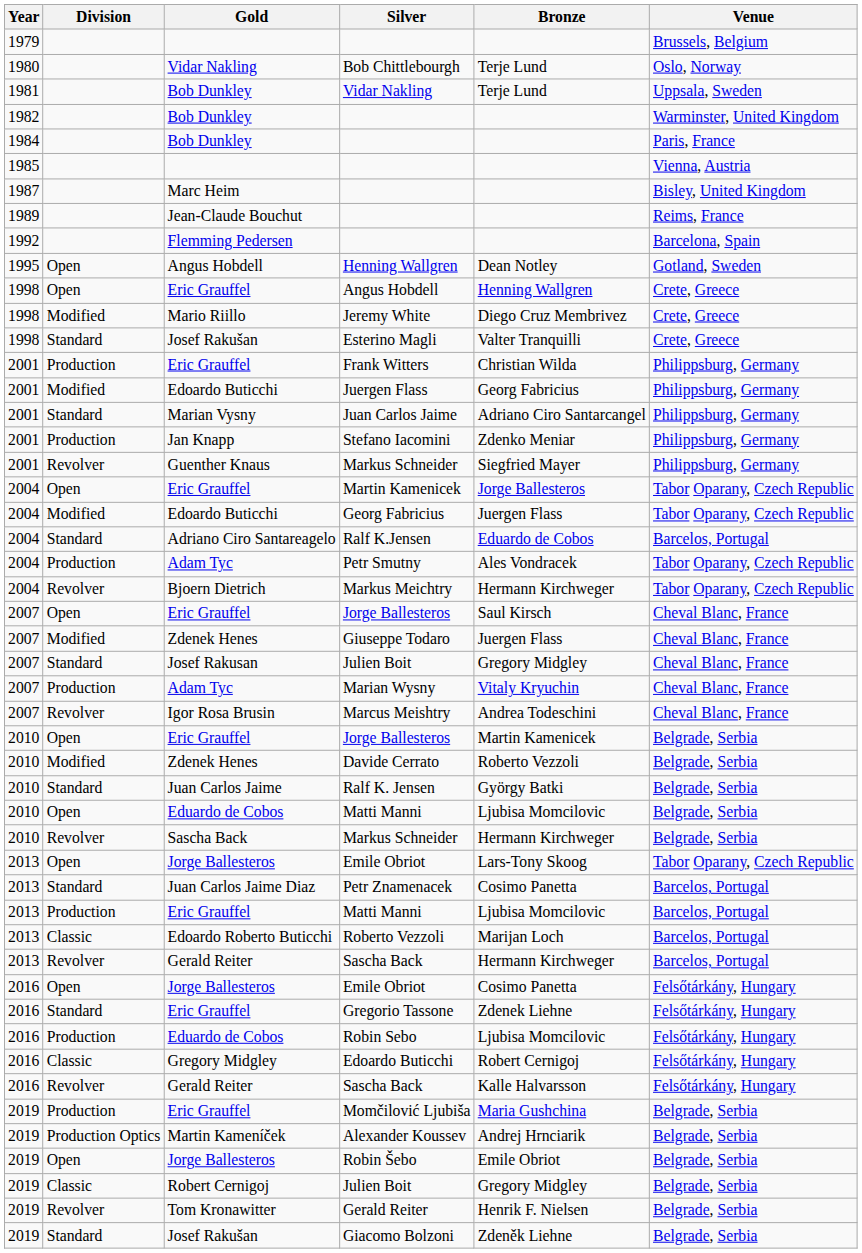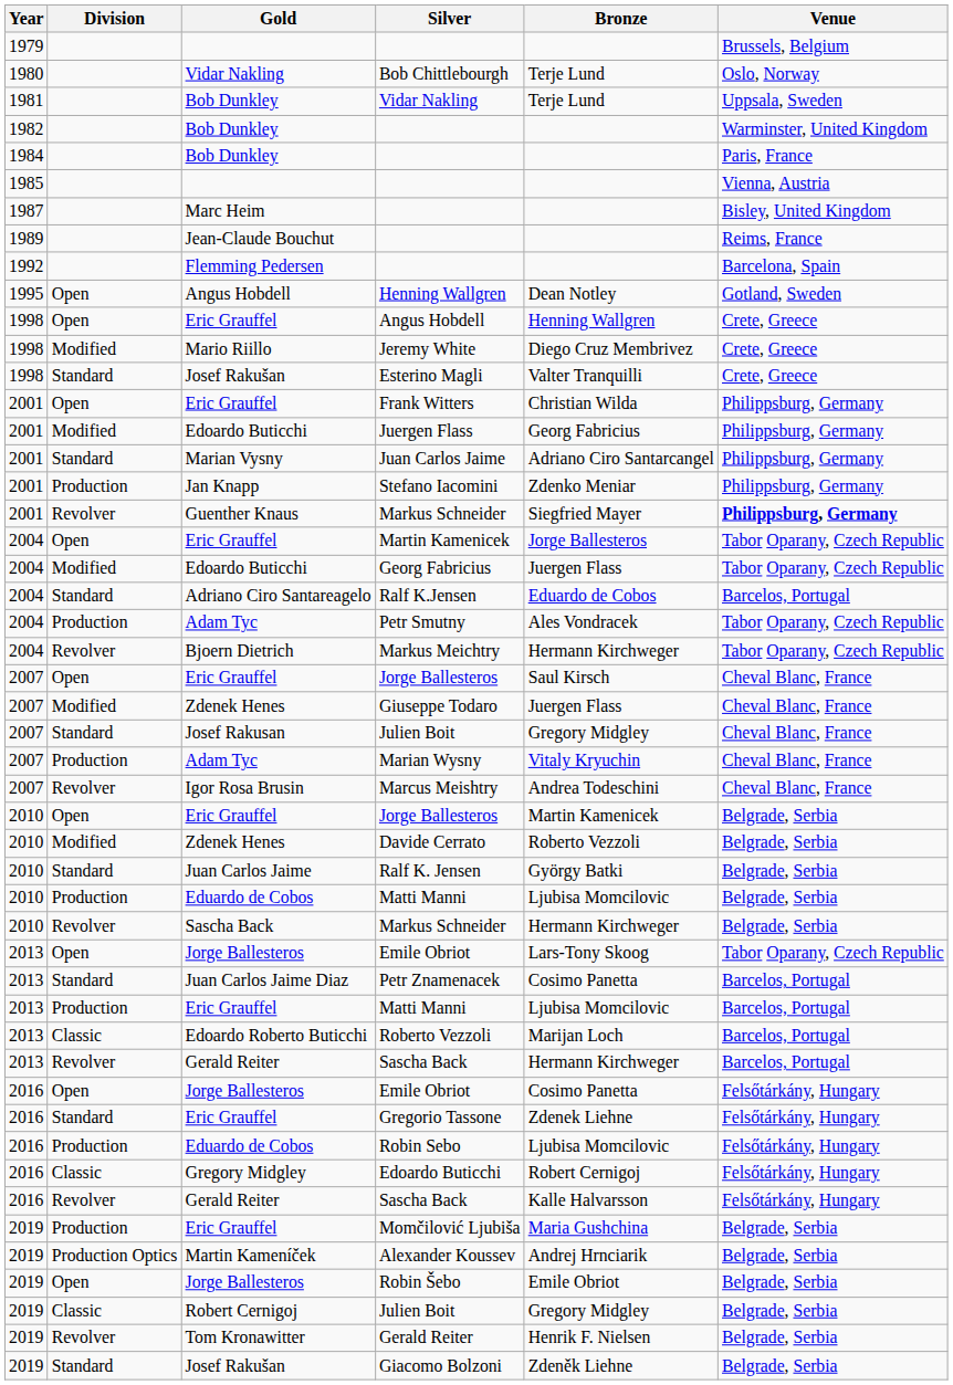Frank Witters | Division: Production -> Open
2001 / Markus Schneider | Venue: normal -> bold
2010 / Matti Manni | Division: Open -> Production
